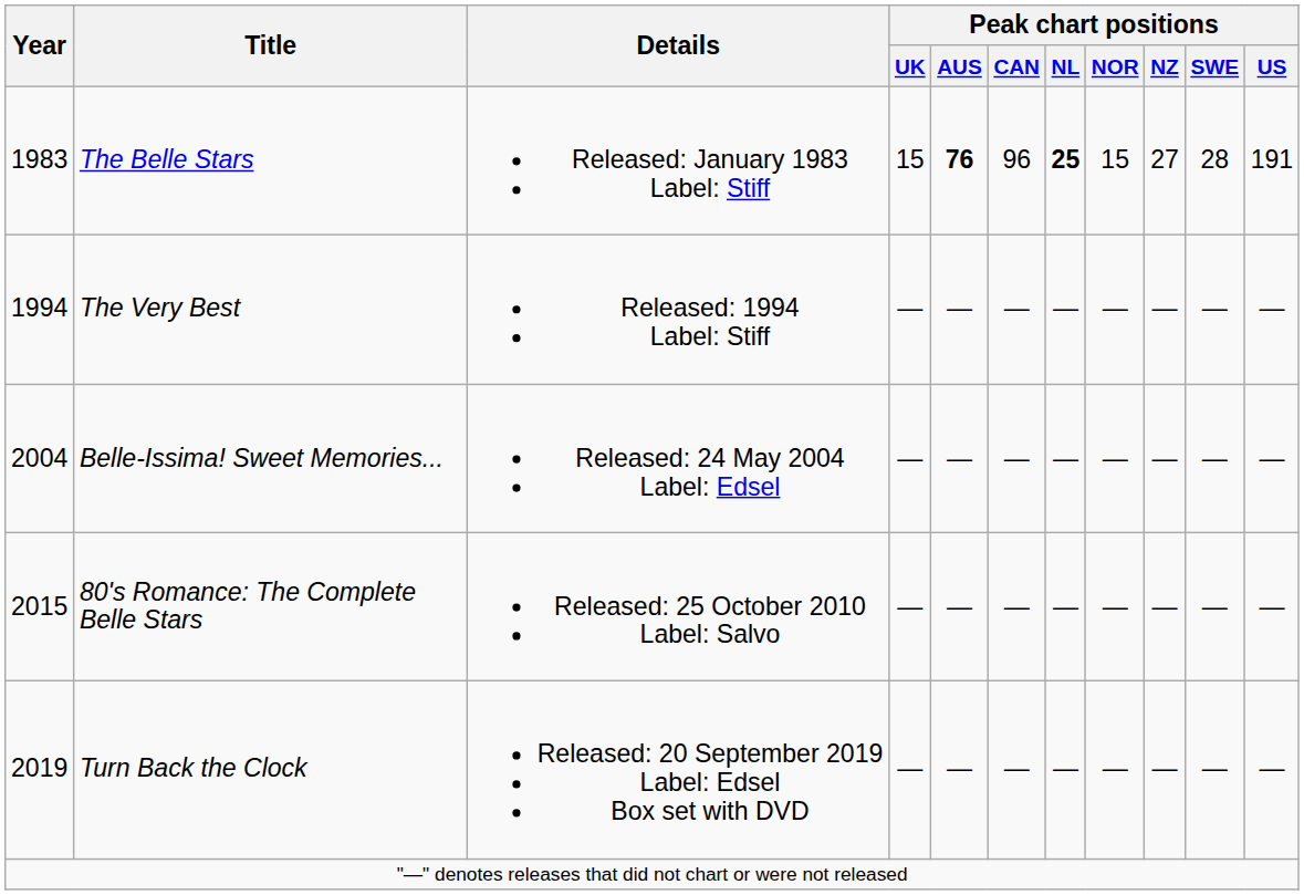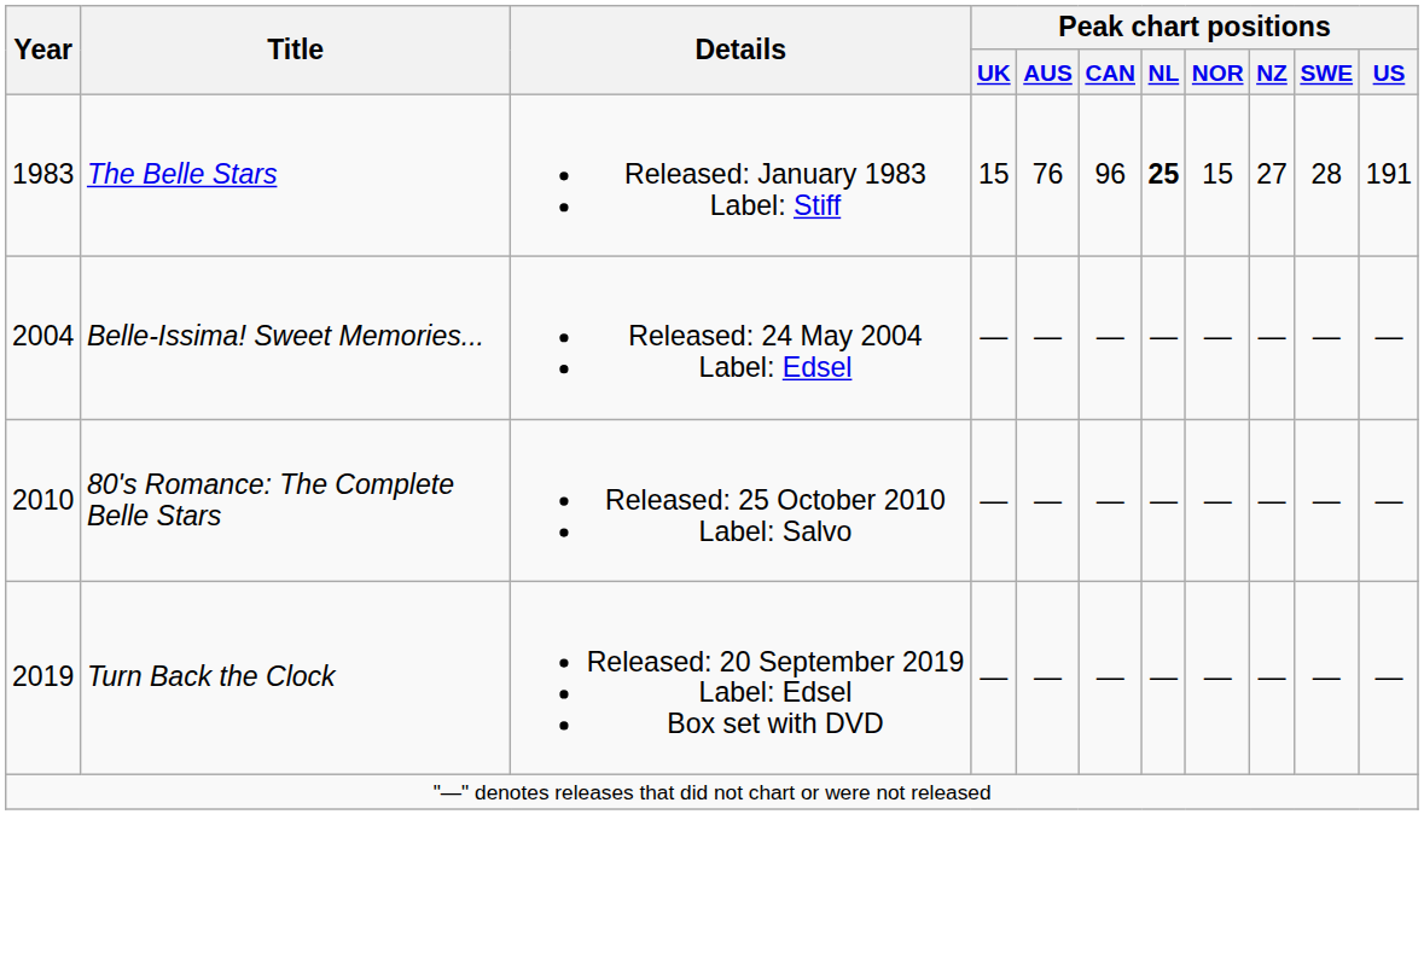The Belle Stars | Peak chart positions / AUS: bold -> normal
- row: 1994 | The Very Best | Released: 1994 Label: Stiff | — | — | — | — | — | — | — | —
80's Romance: The Complete Belle Stars | Year: 2015 -> 2010
